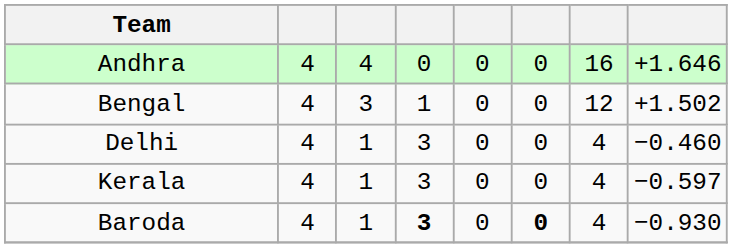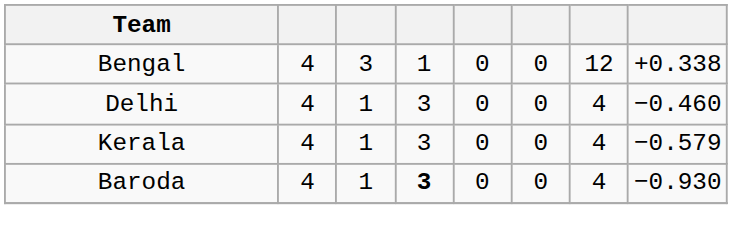- row: Andhra | 4 | 4 | 0 | 0 | 0 | 16 | +1.646
Bengal | column 8: +1.502 -> +0.338
Kerala | column 8: −0.597 -> −0.579
Baroda | column 6: bold -> normal
